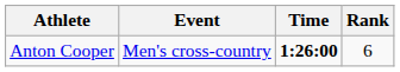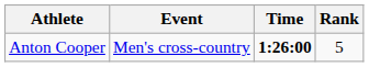Anton Cooper | Rank: 6 -> 5
